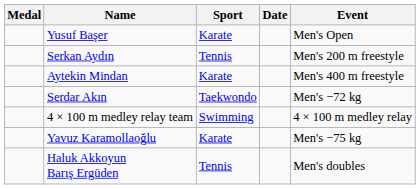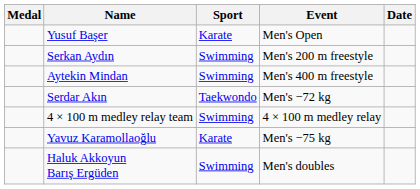columns swapped: Event <-> Date
Serkan Aydın | Sport: Tennis -> Swimming
Aytekin Mindan | Sport: Karate -> Swimming
Haluk Akkoyun Barış Ergüden | Sport: Tennis -> Swimming
